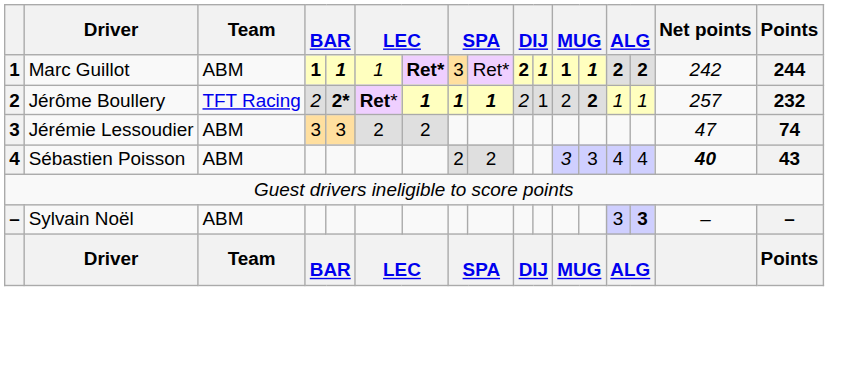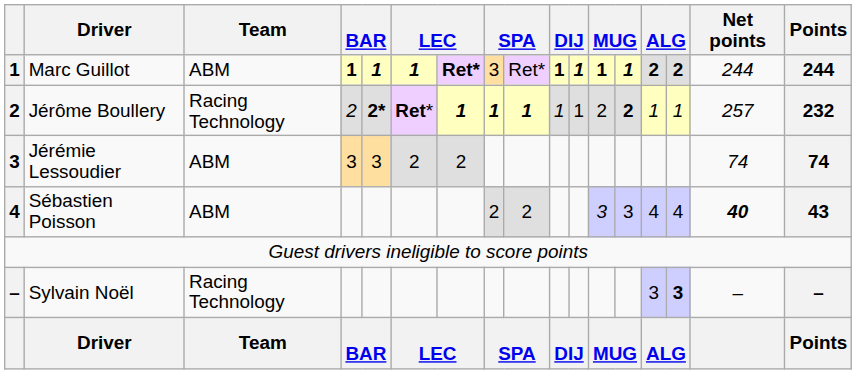Marc Guillot | column 6: normal -> bold
Marc Guillot | column 10: 2 -> 1
Marc Guillot | Net points: 242 -> 244
Jérôme Boullery | Team: TFT Racing -> Racing Technology
Jérôme Boullery | column 10: 2 -> 1
Jérémie Lessoudier | Net points: 47 -> 74
Sylvain Noël | Team: ABM -> Racing Technology
